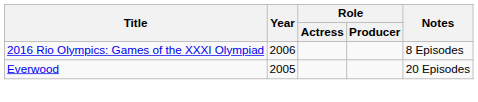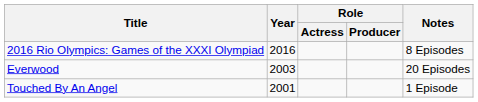2016 Rio Olympics: Games of the XXXI Olympiad | Year: 2006 -> 2016
Everwood | Year: 2005 -> 2003
+ row: Touched By An Angel | 2001 | 1 Episode
